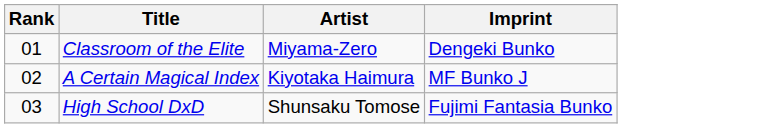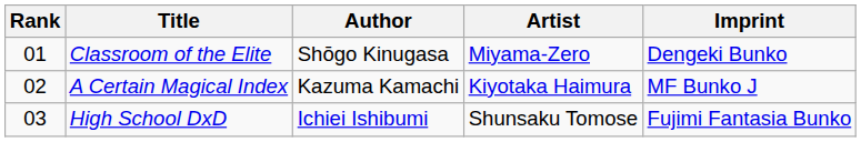+ column: Author | Shōgo Kinugasa | Kazuma Kamachi | Ichiei Ishibumi
